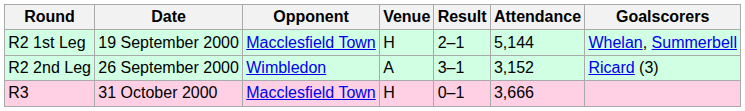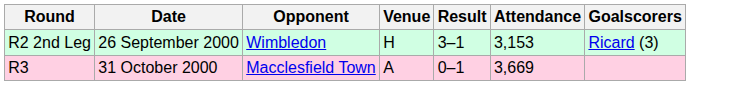- row: R2 1st Leg | 19 September 2000 | Macclesfield Town | H | 2–1 | 5,144 | Whelan, Summerbell
R2 2nd Leg | Venue: A -> H
R2 2nd Leg | Attendance: 3,152 -> 3,153
R3 | Venue: H -> A
R3 | Attendance: 3,666 -> 3,669
